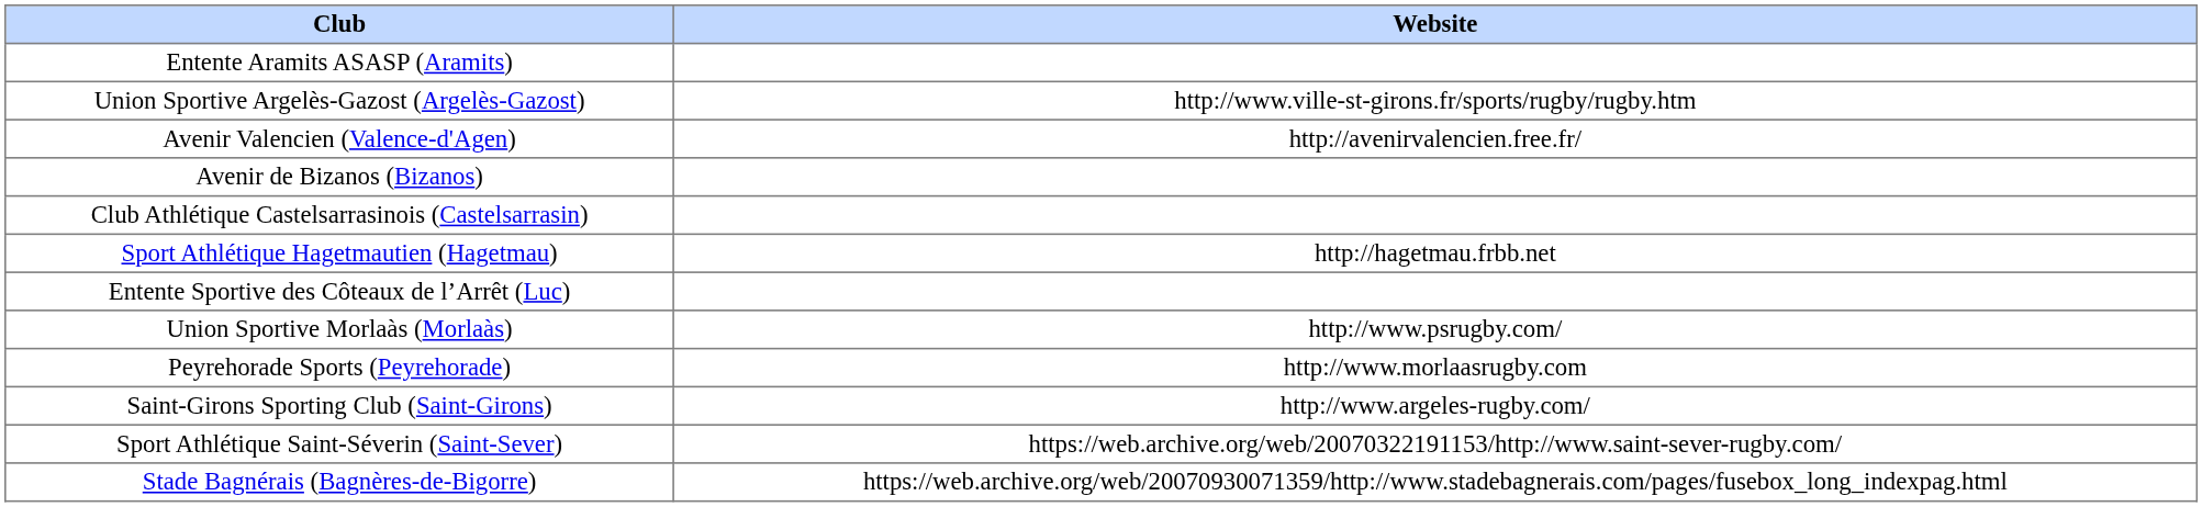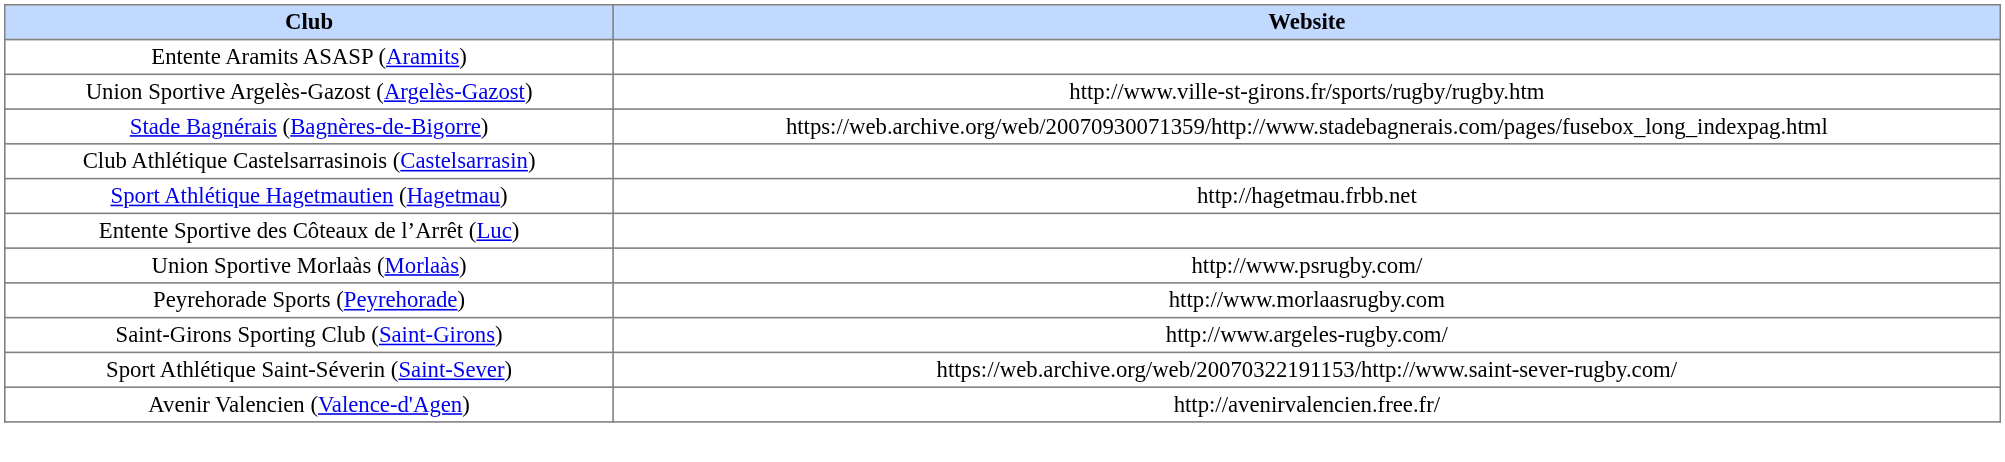rows swapped: Stade Bagnérais (Bagnères-de-Bigorre) <-> Avenir Valencien (Valence-d'Agen)
- row: Avenir de Bizanos (Bizanos)
